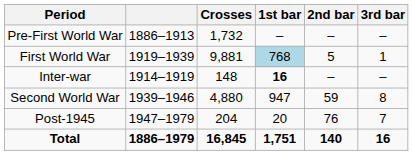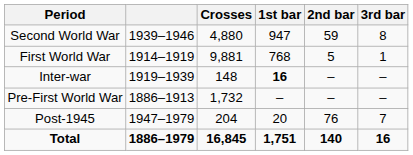rows swapped: Pre-First World War <-> Second World War
First World War | column 2: 1919–1939 -> 1914–1919
First World War | 1st bar: lightblue background -> no background
Inter-war | column 2: 1914–1919 -> 1919–1939
